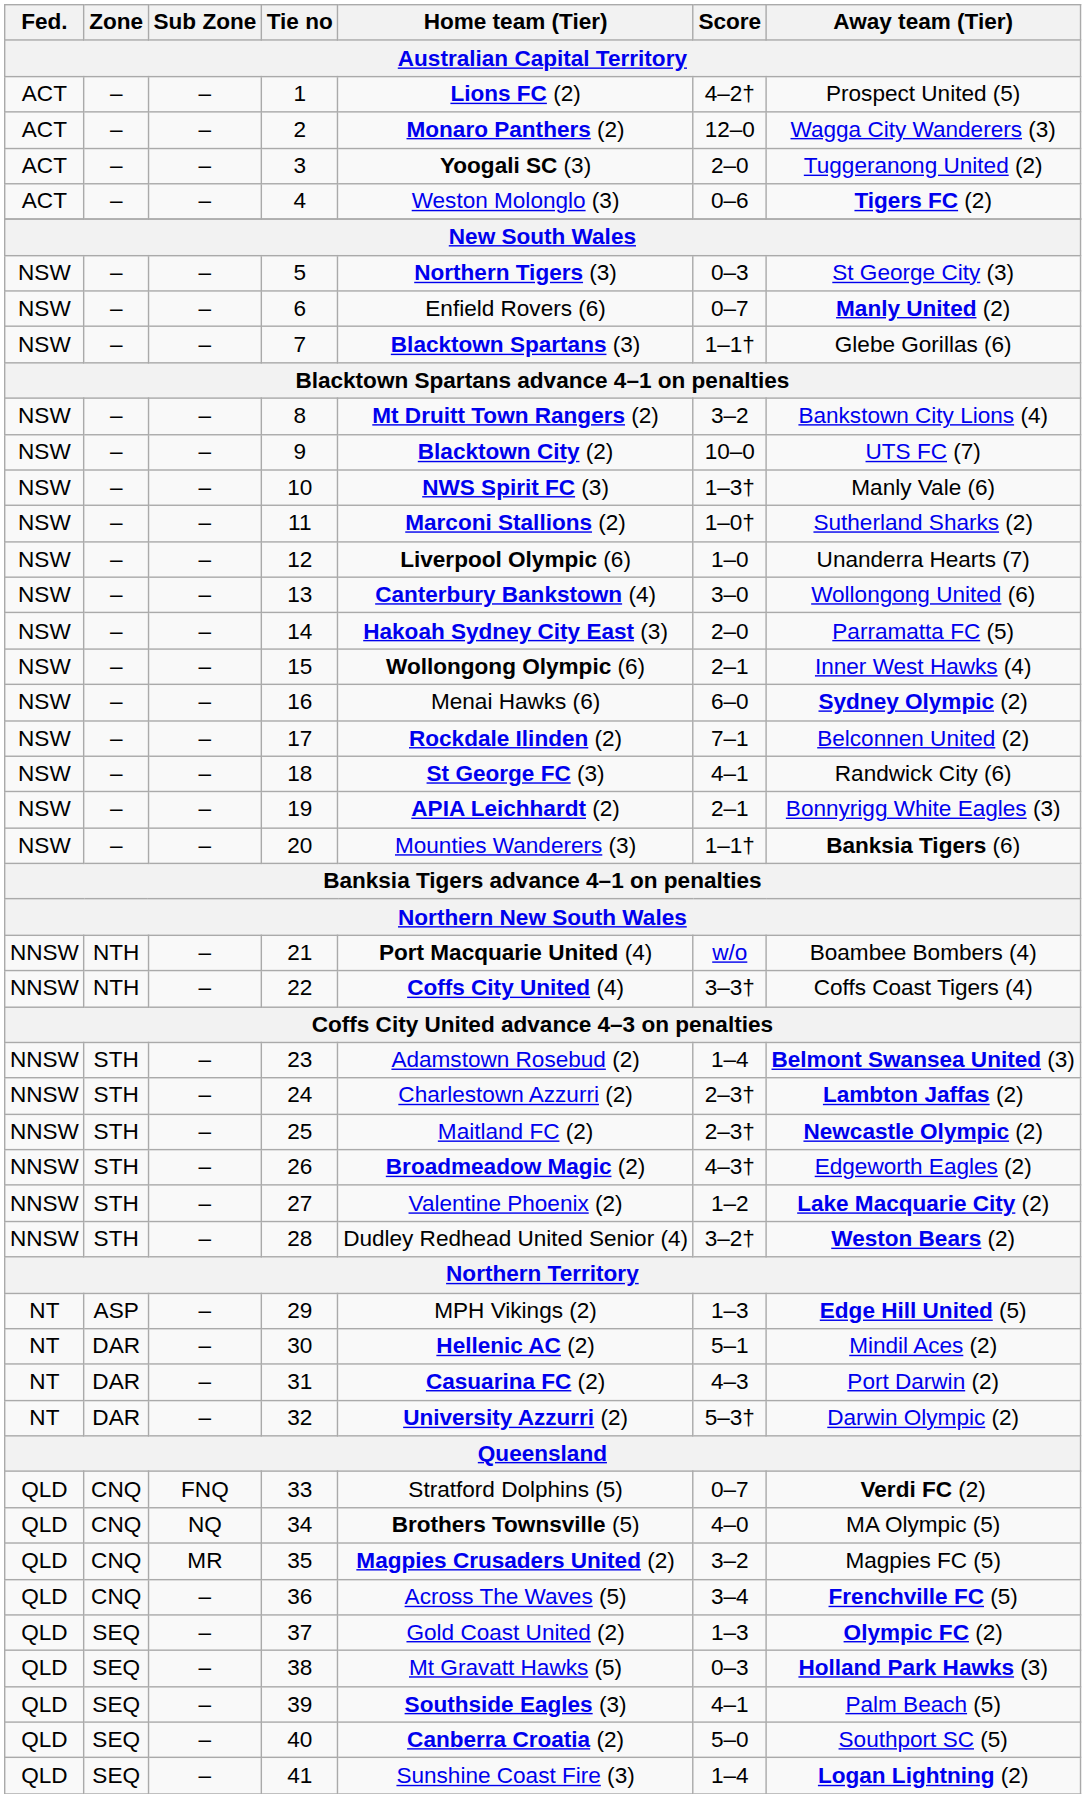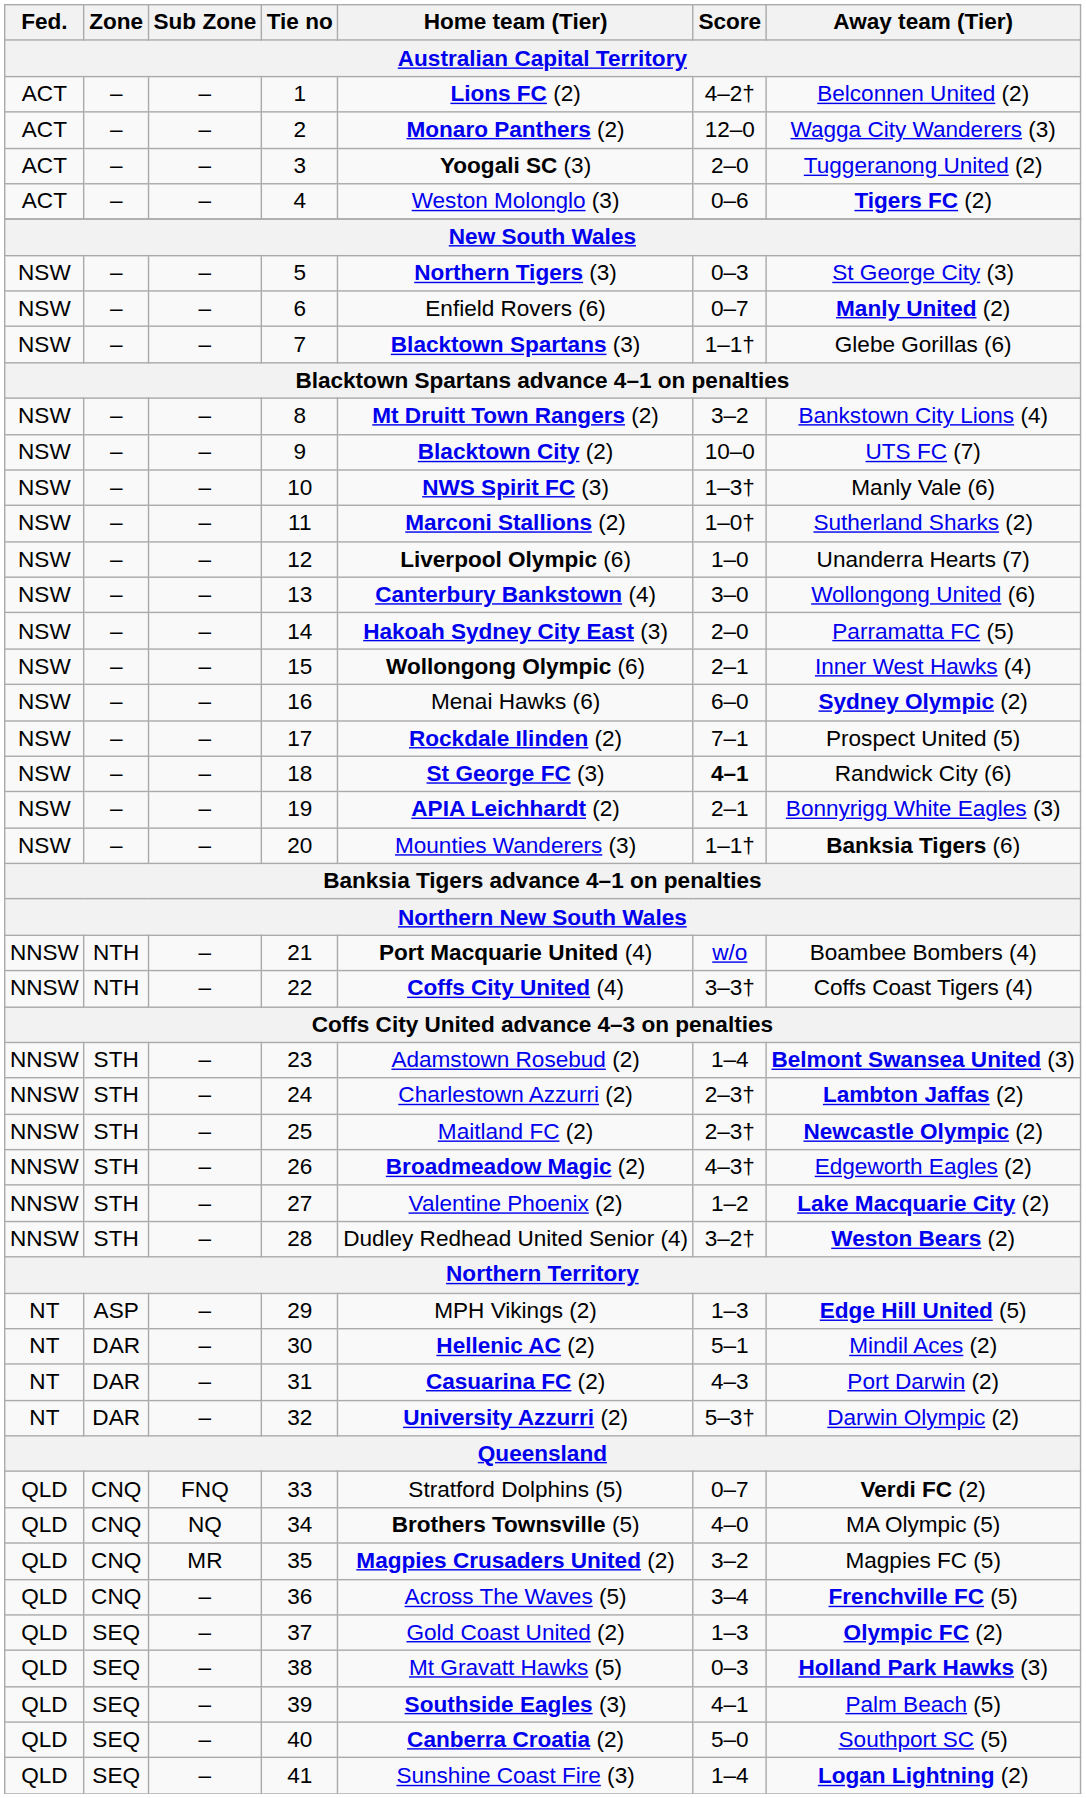1 | Away team (Tier): Prospect United (5) -> Belconnen United (2)
17 | Away team (Tier): Belconnen United (2) -> Prospect United (5)
18 | Score: normal -> bold
